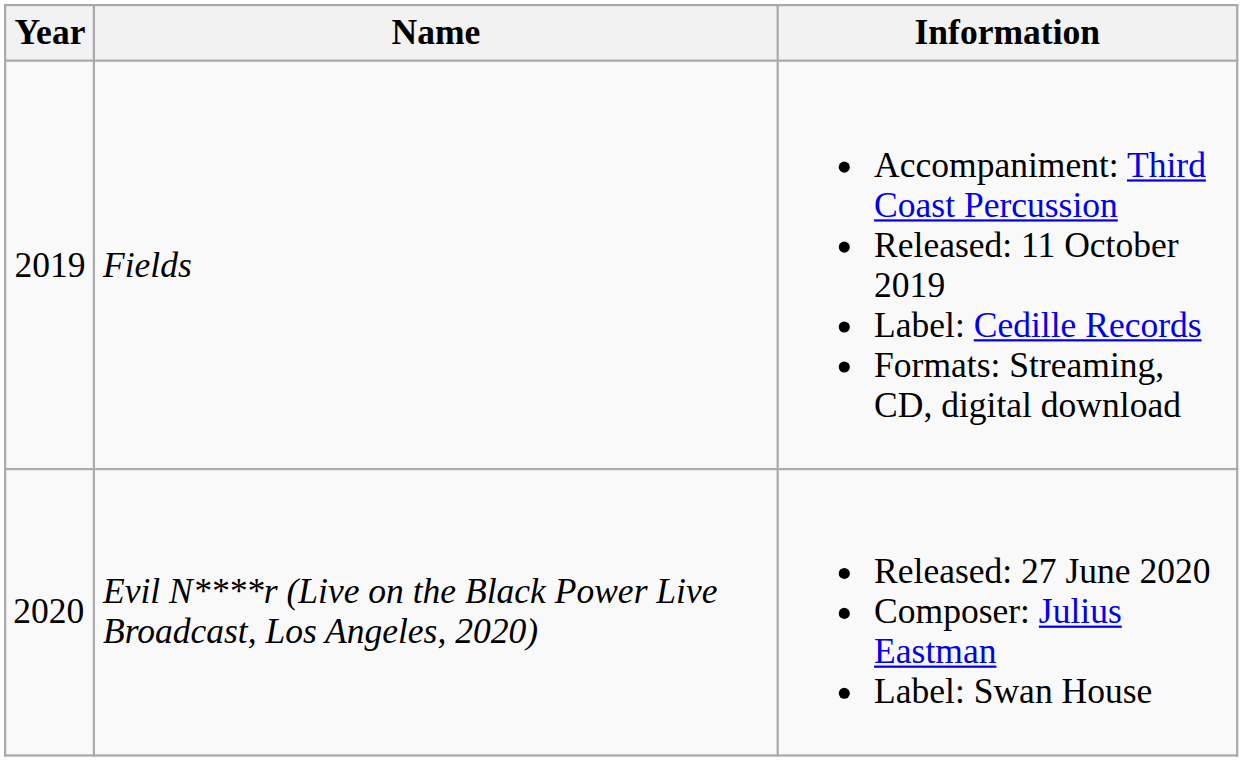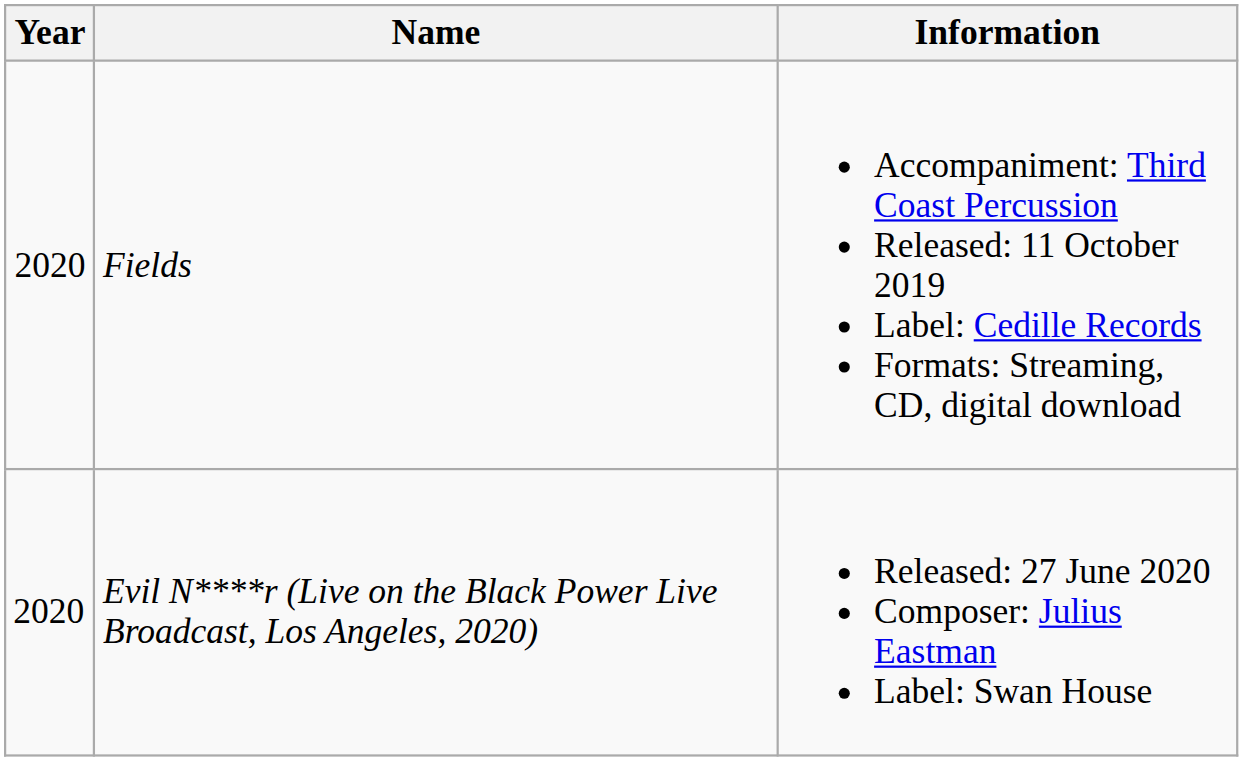Fields | Year: 2019 -> 2020
